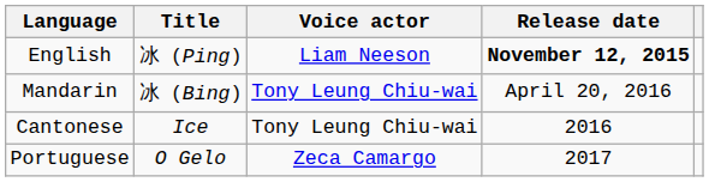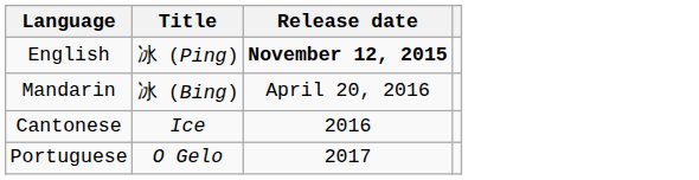- column: Voice actor | Liam Neeson | Tony Leung Chiu-wai | Tony Leung Chiu-wai | Zeca Camargo
